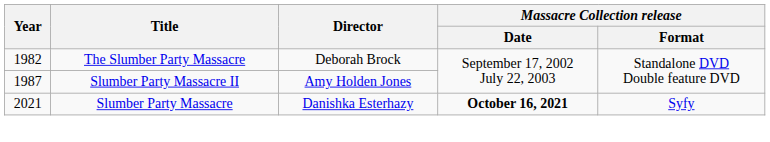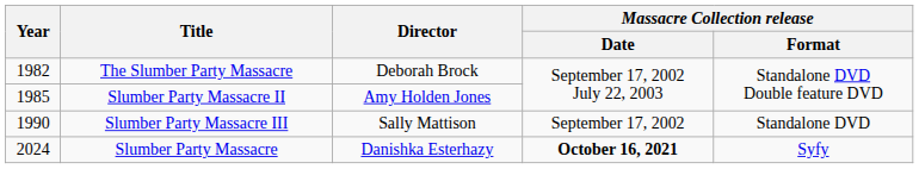Slumber Party Massacre II | Year: 1987 -> 1985
+ row: 1990 | Slumber Party Massacre III | Sally Mattison | September 17, 2002 | Standalone DVD
Slumber Party Massacre | Year: 2021 -> 2024
